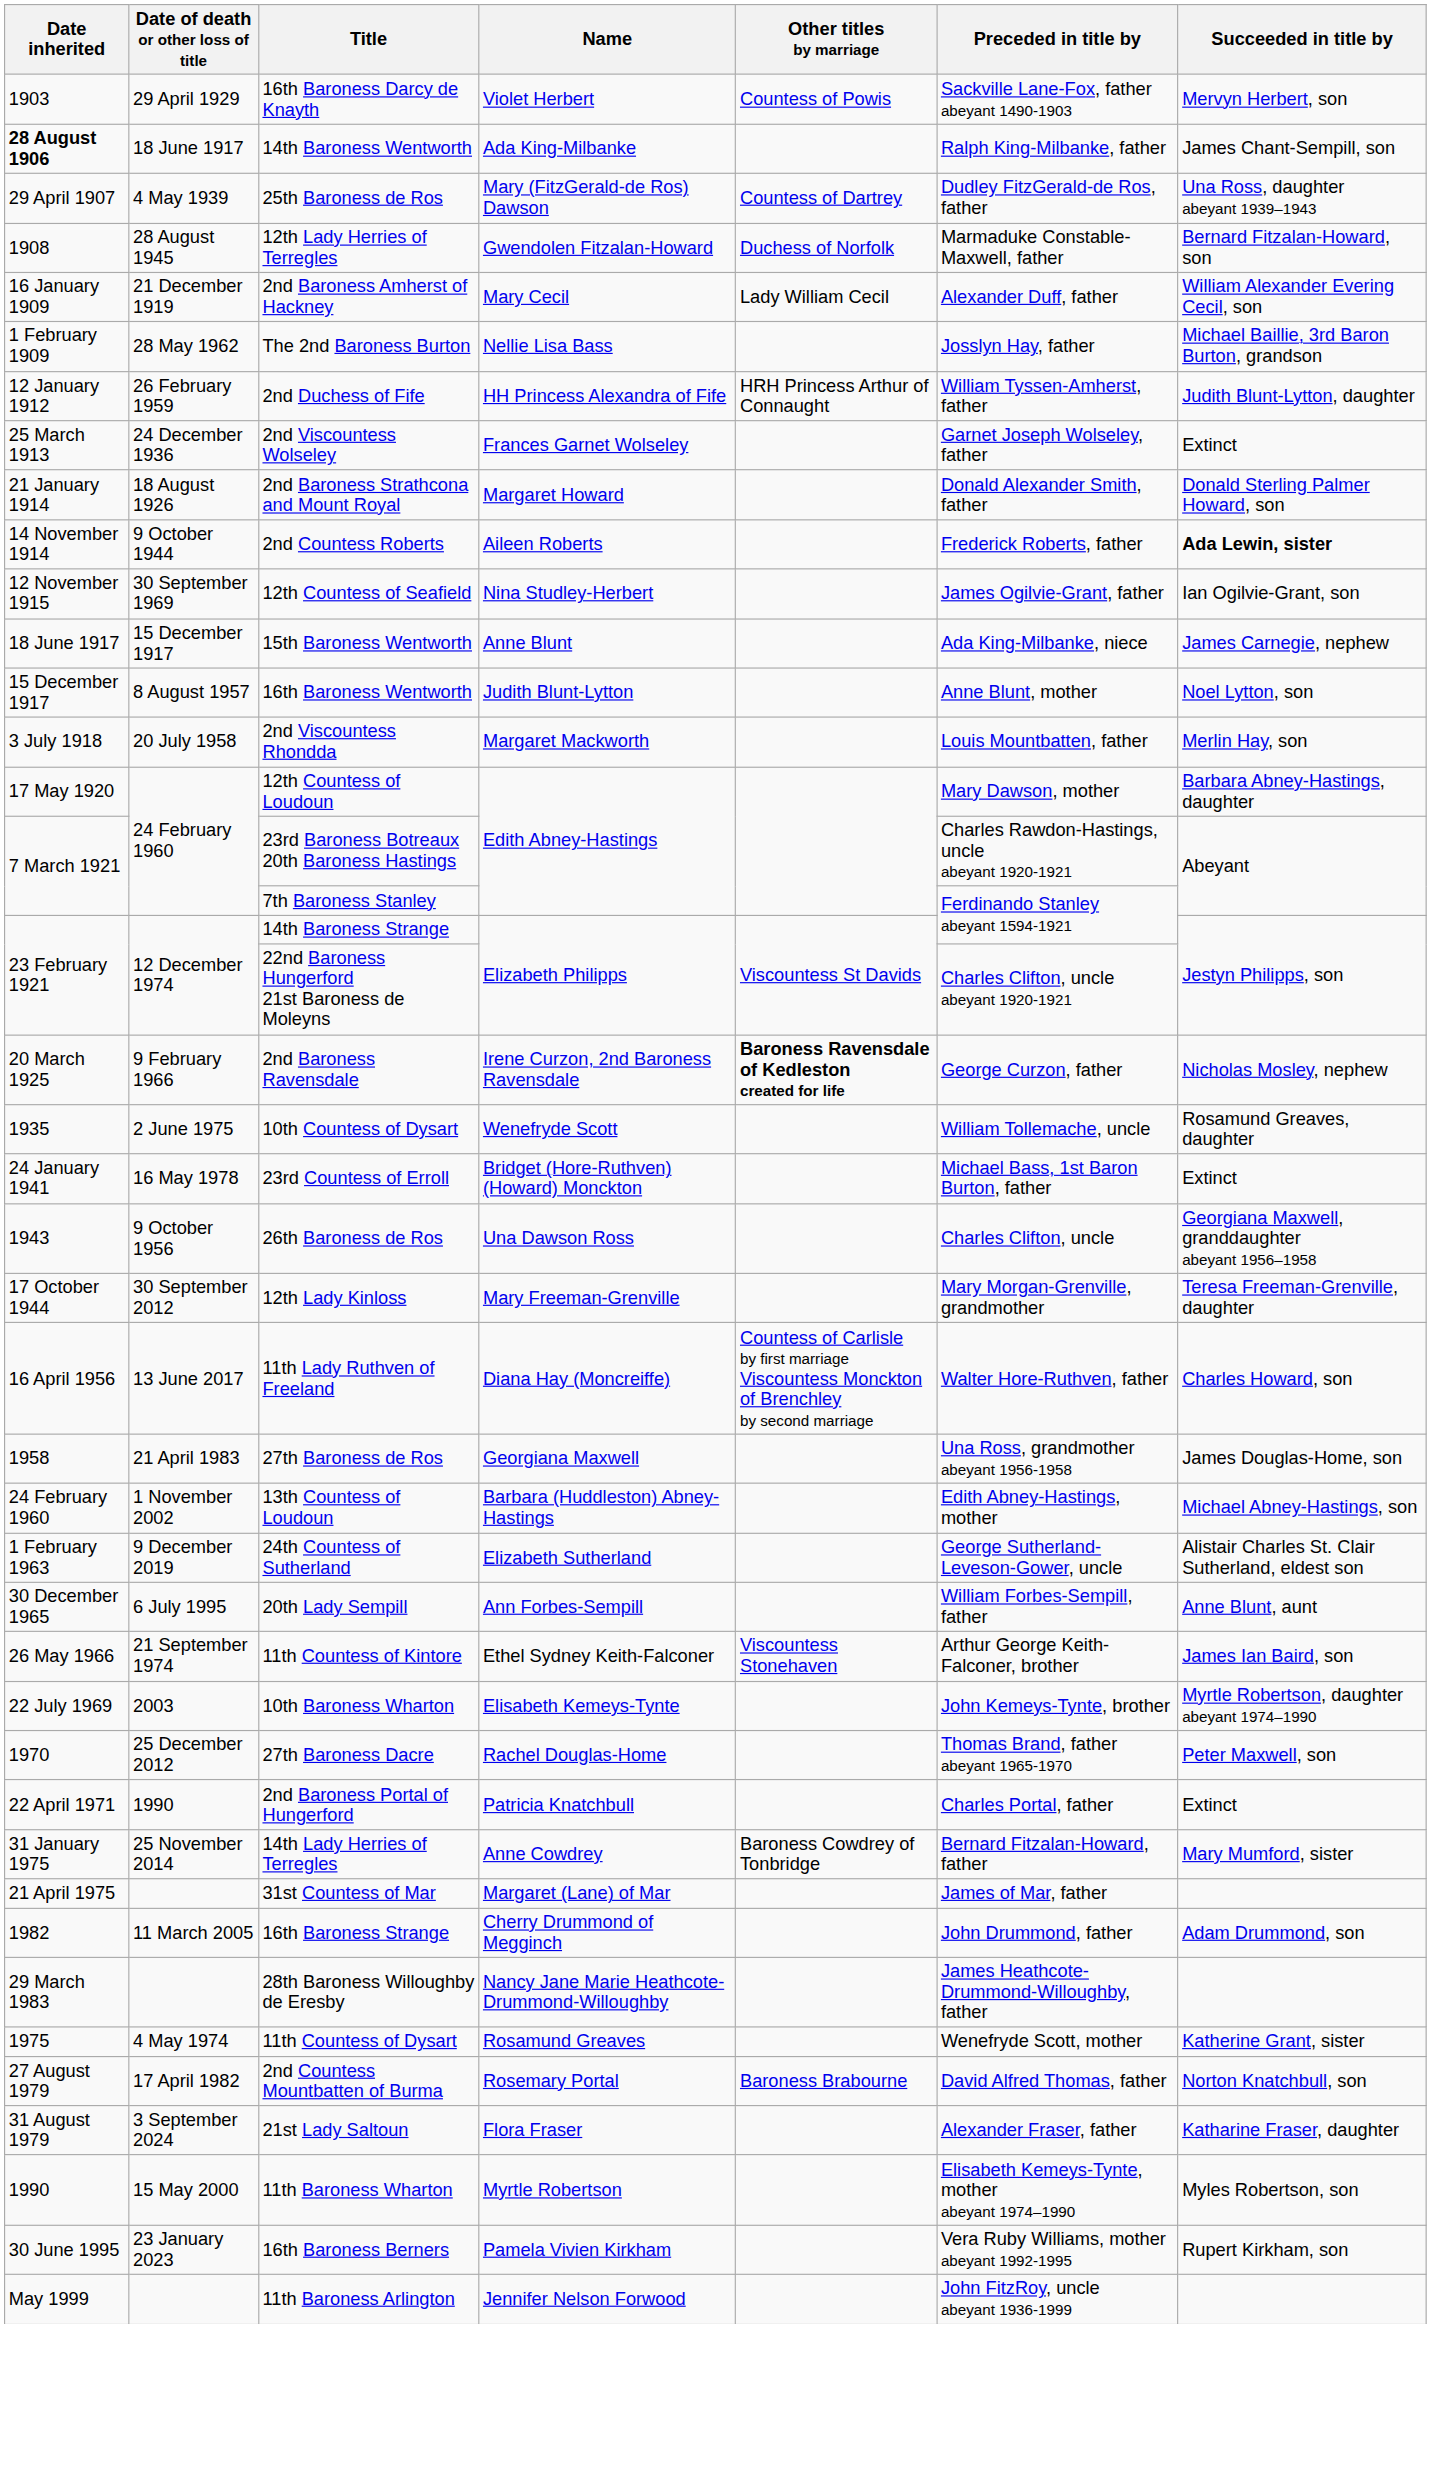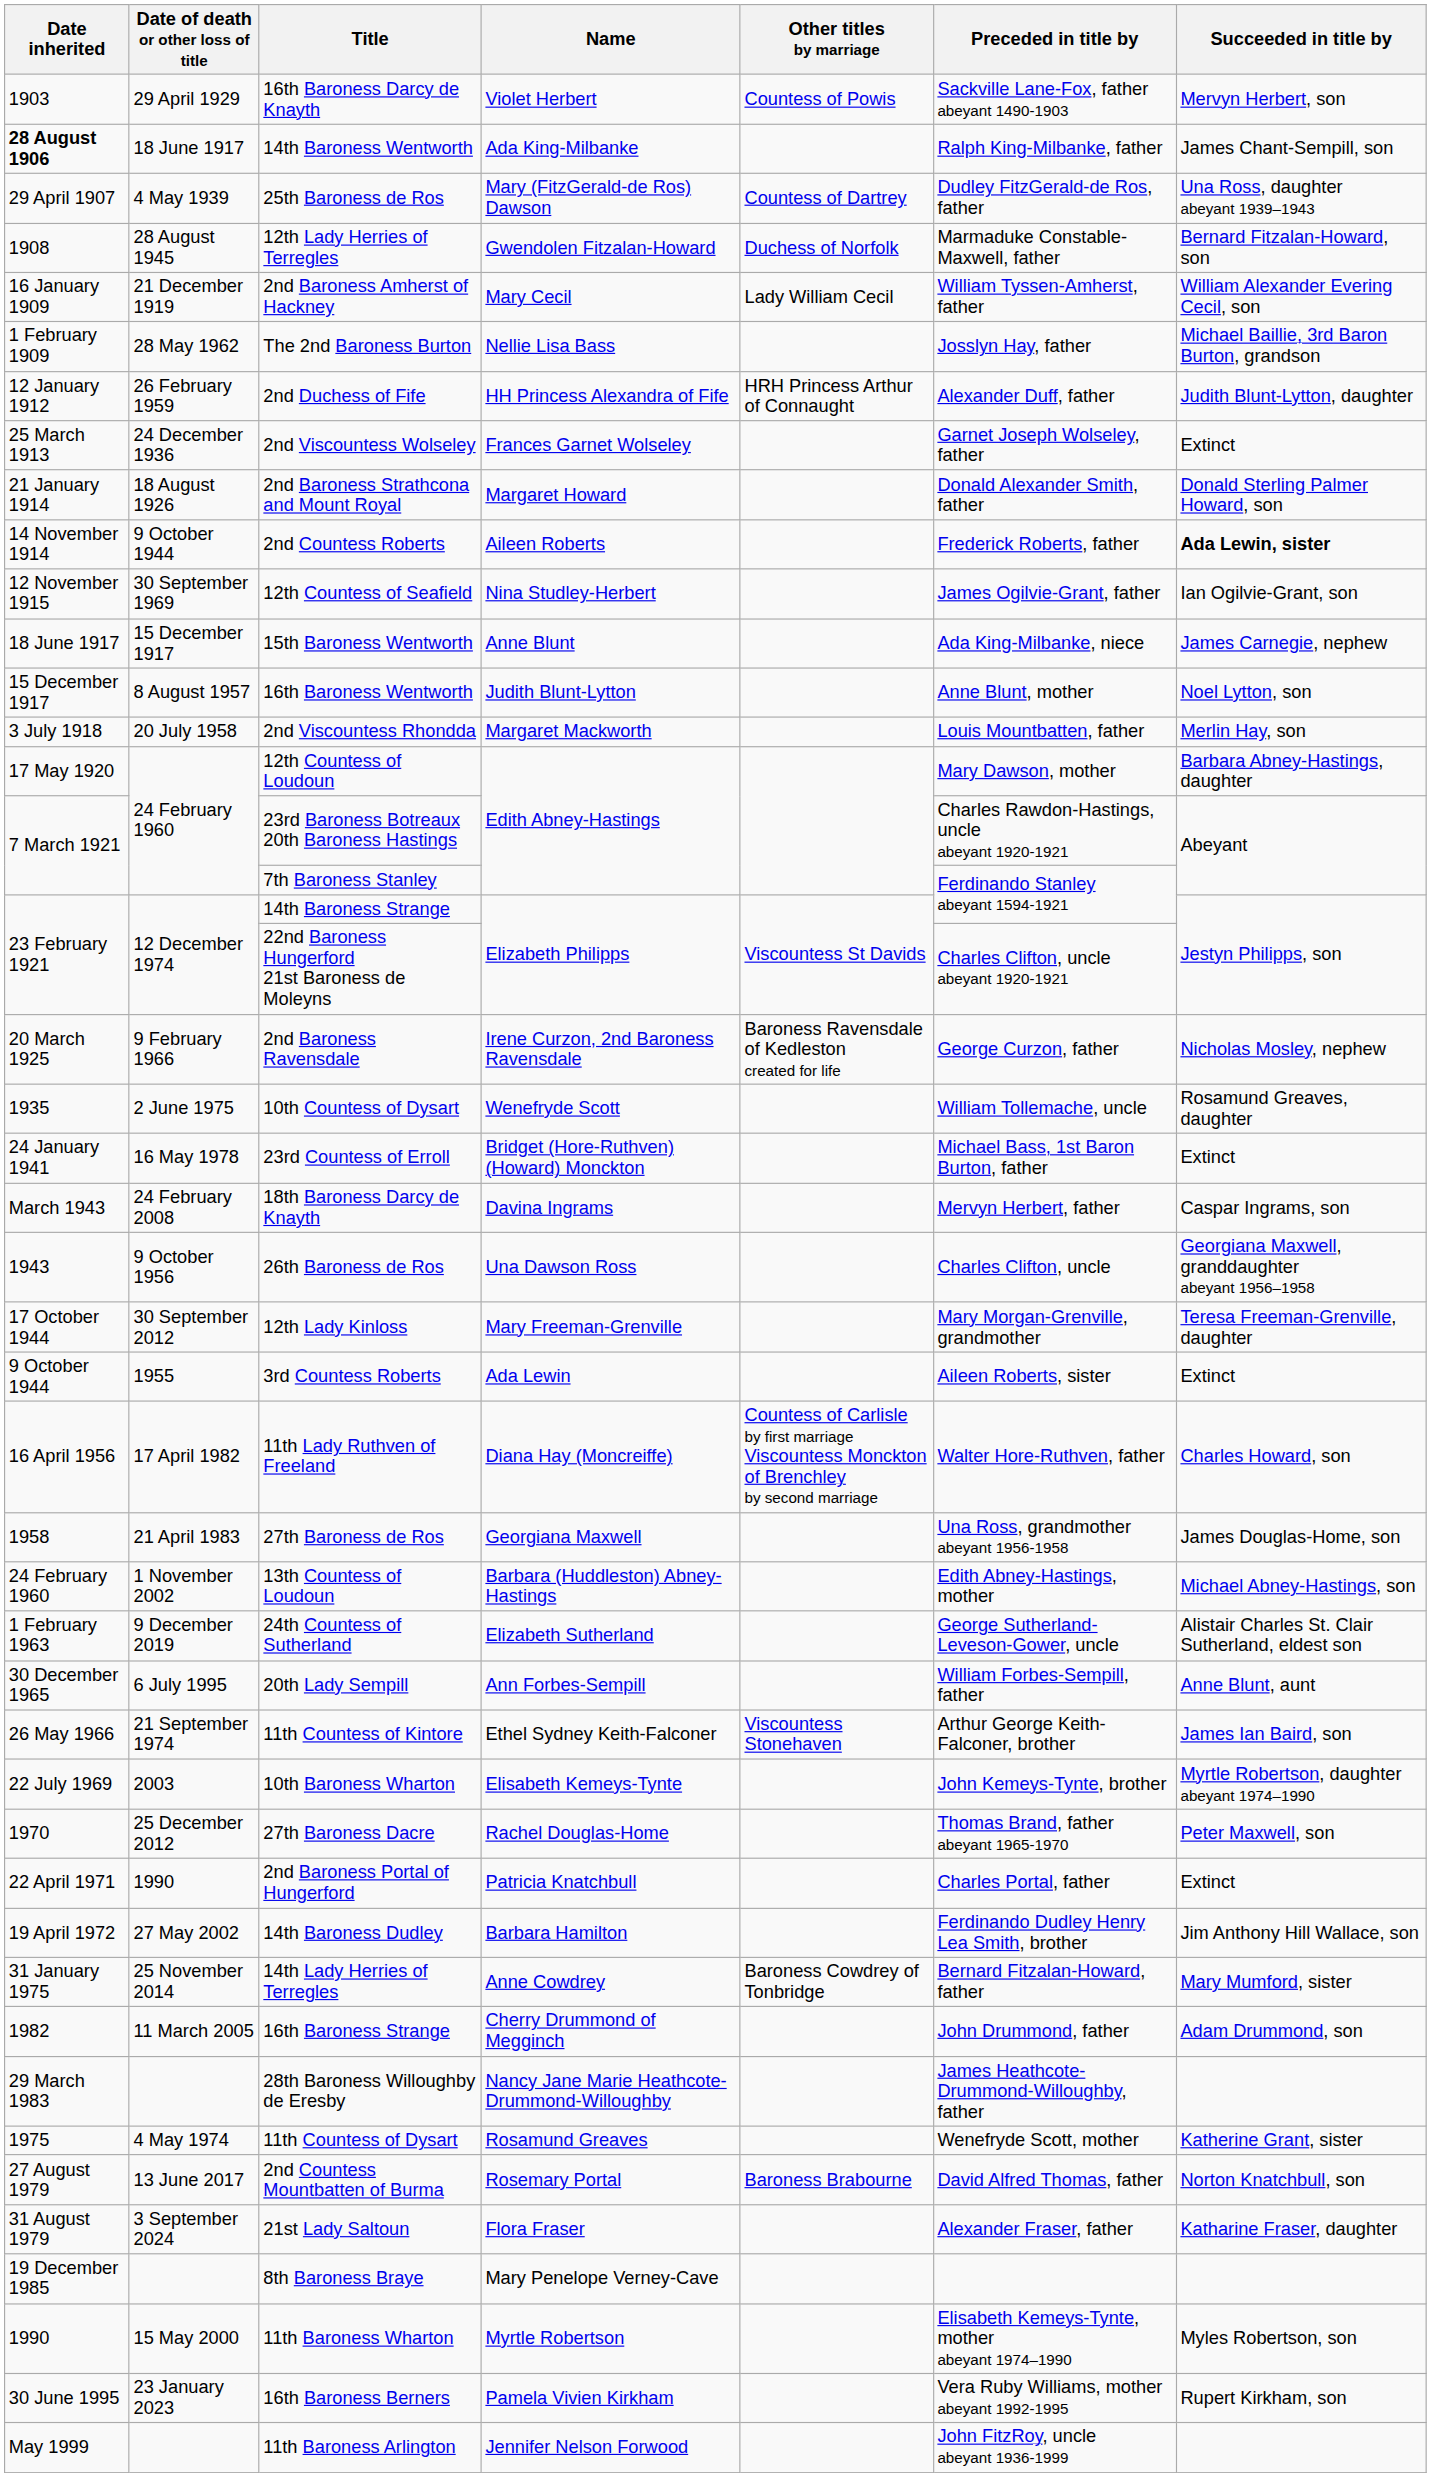2nd Baroness Amherst of Hackney | Preceded in title by: Alexander Duff, father -> William Tyssen-Amherst, father
2nd Duchess of Fife | Preceded in title by: William Tyssen-Amherst, father -> Alexander Duff, father
2nd Baroness Ravensdale | Other titles by marriage: bold -> normal
+ row: March 1943 | 24 February 2008 | 18th Baroness Darcy de Knayth | Davina Ingrams | Mervyn Herbert, father | Caspar Ingrams, son
+ row: 9 October 1944 | 1955 | 3rd Countess Roberts | Ada Lewin | Aileen Roberts, sister | Extinct
11th Lady Ruthven of Freeland | Date of death or other loss of title: 13 June 2017 -> 17 April 1982
+ row: 19 April 1972 | 27 May 2002 | 14th Baroness Dudley | Barbara Hamilton | Ferdinando Dudley Henry Lea Smith, brother | Jim Anthony Hill Wallace, son
- row: 21 April 1975 | 31st Countess of Mar | Margaret (Lane) of Mar | James of Mar, father
2nd Countess Mountbatten of Burma | Date of death or other loss of title: 17 April 1982 -> 13 June 2017
+ row: 19 December 1985 | 8th Baroness Braye | Mary Penelope Verney-Cave
